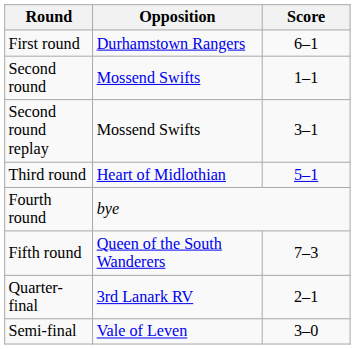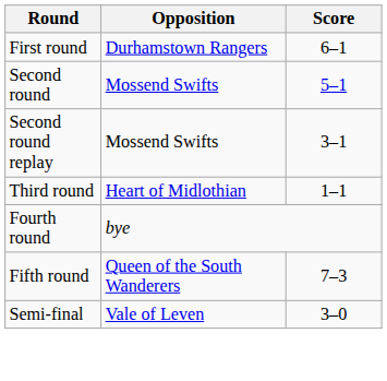Second round | Score: 1–1 -> 5–1
Third round | Score: 5–1 -> 1–1
- row: Quarter-final | 3rd Lanark RV | 2–1
